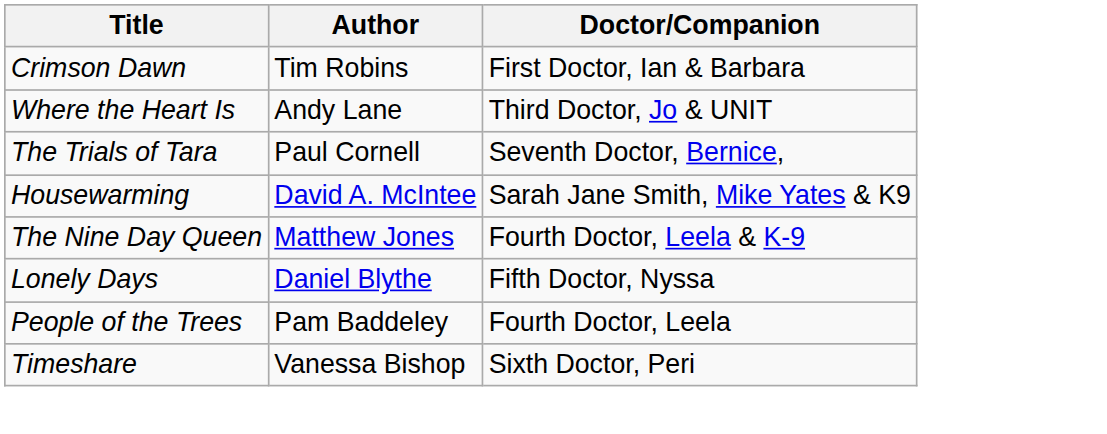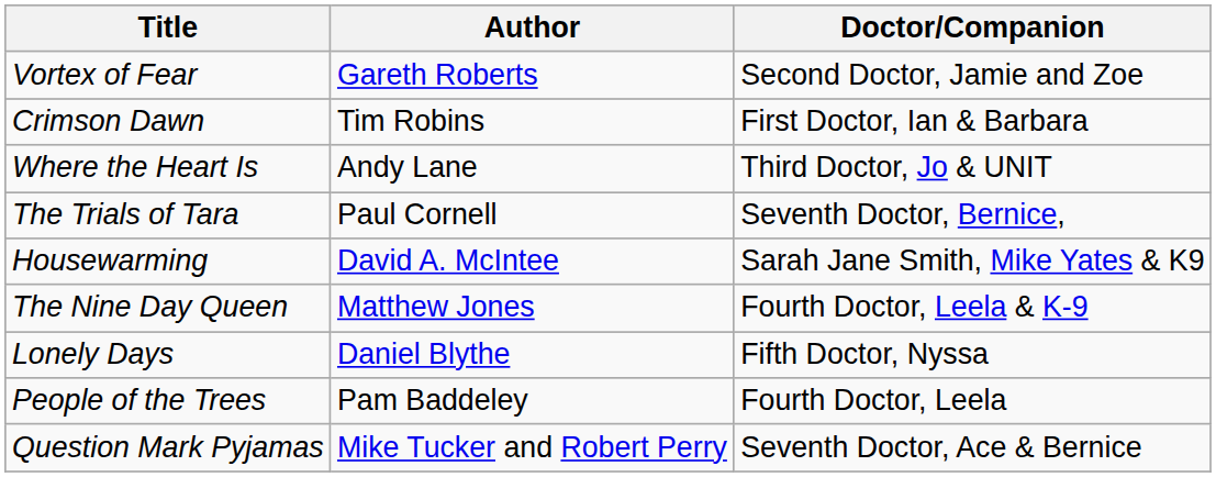+ row: Vortex of Fear | Gareth Roberts | Second Doctor, Jamie and Zoe
- row: Timeshare | Vanessa Bishop | Sixth Doctor, Peri
+ row: Question Mark Pyjamas | Mike Tucker and Robert Perry | Seventh Doctor, Ace & Bernice
